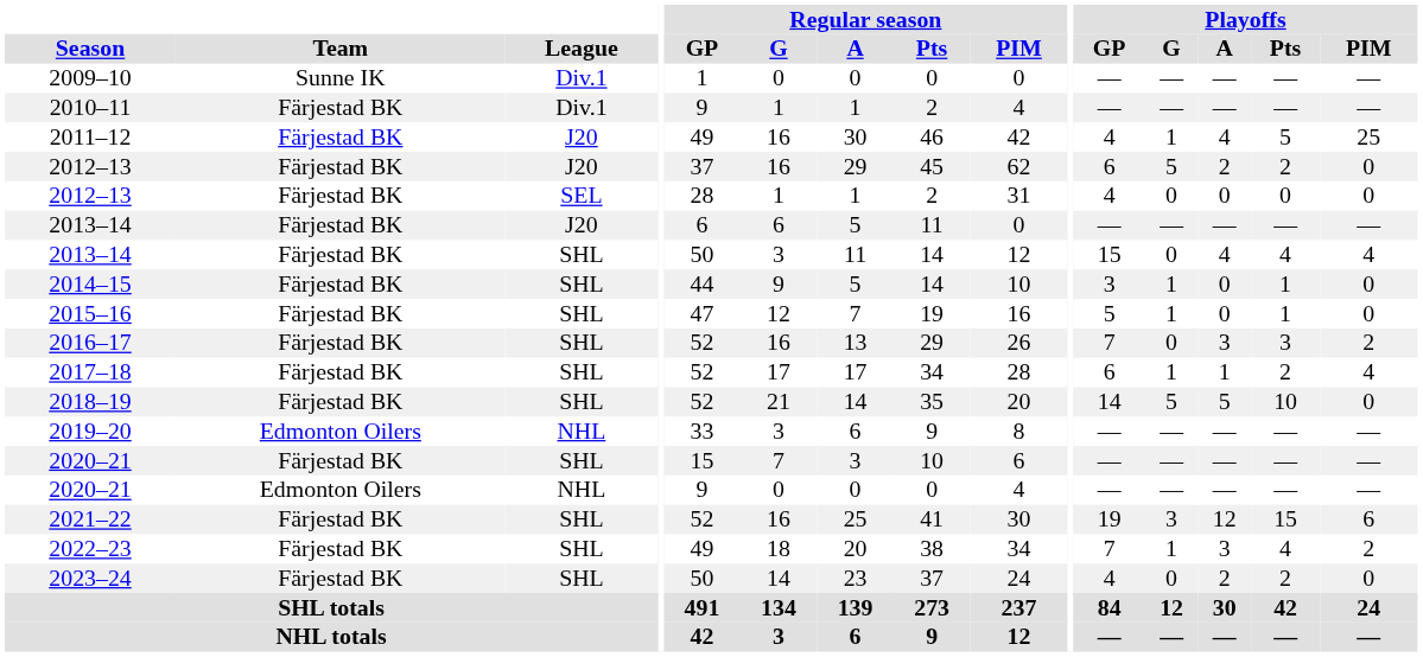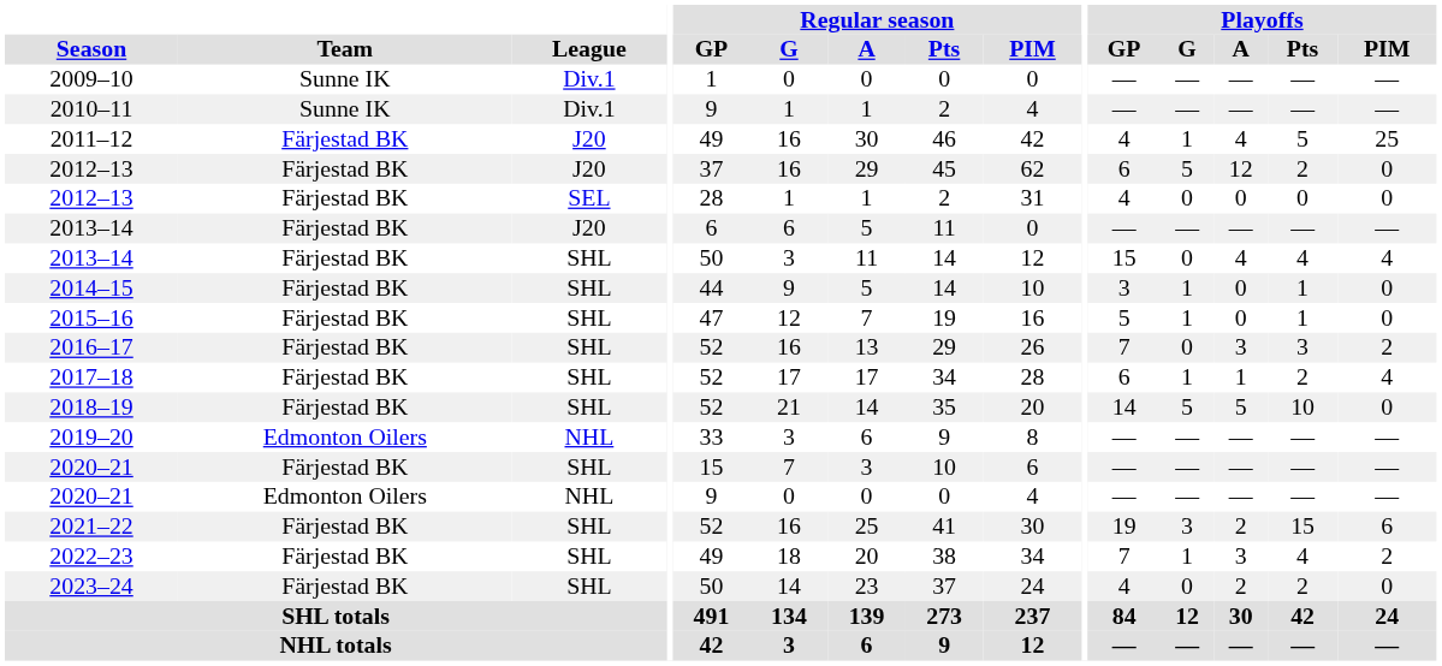2010–11 | Team: Färjestad BK -> Sunne IK
2012–13 / J20 | Playoffs / A: 2 -> 12
2021–22 | Playoffs / A: 12 -> 2
